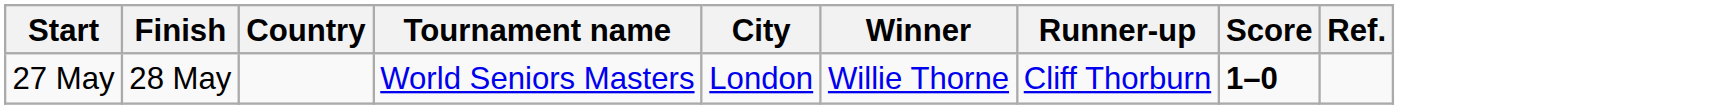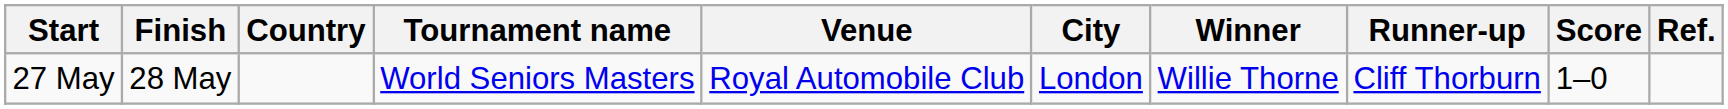+ column: Venue | Royal Automobile Club
27 May | Score: bold -> normal
